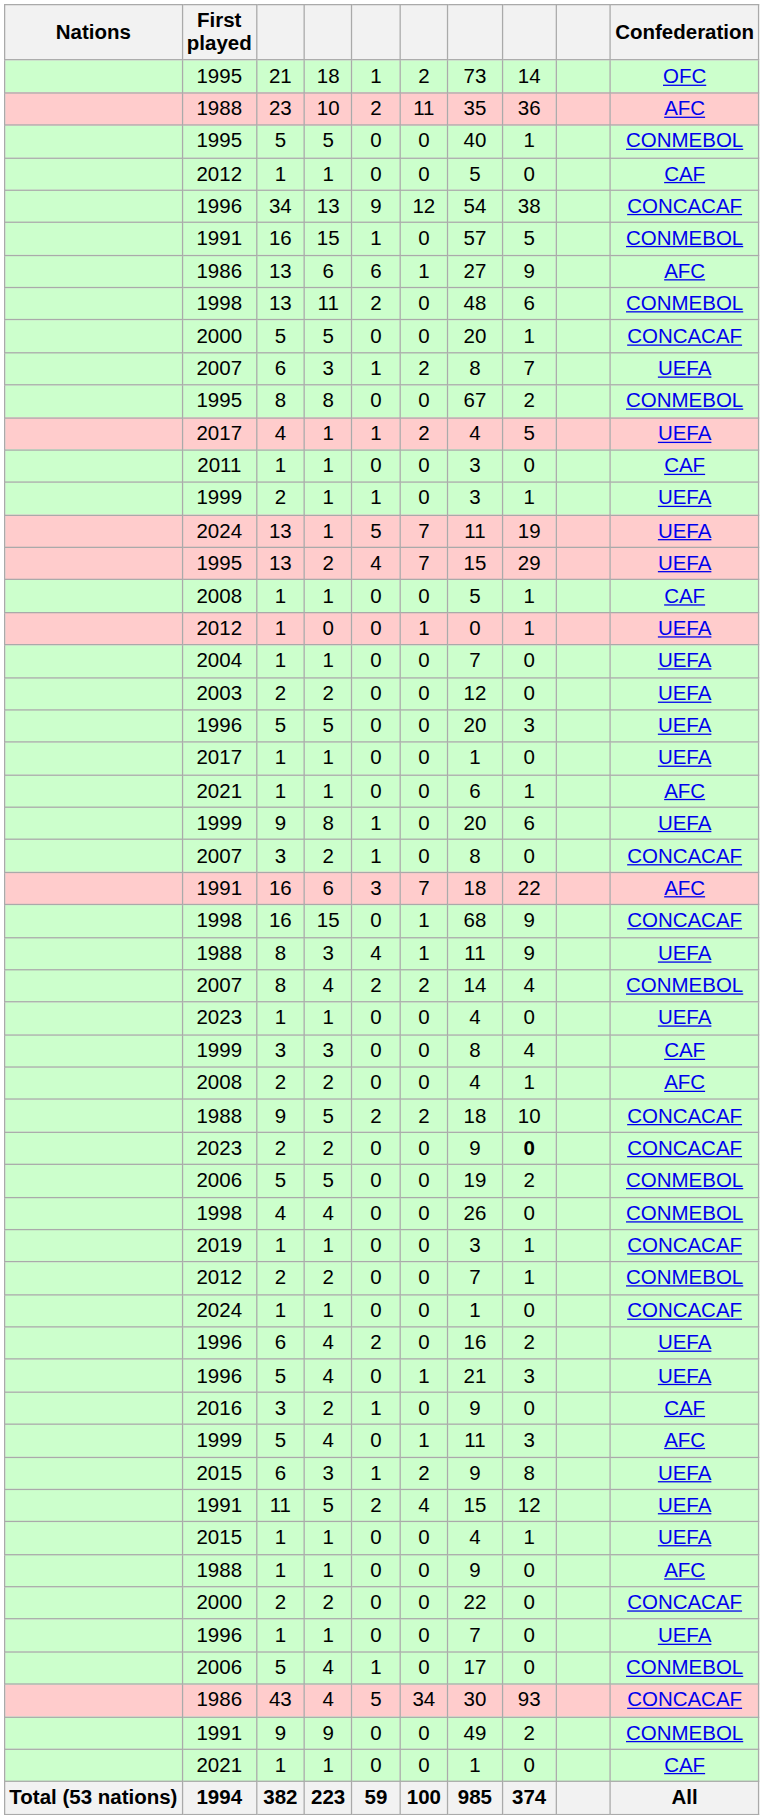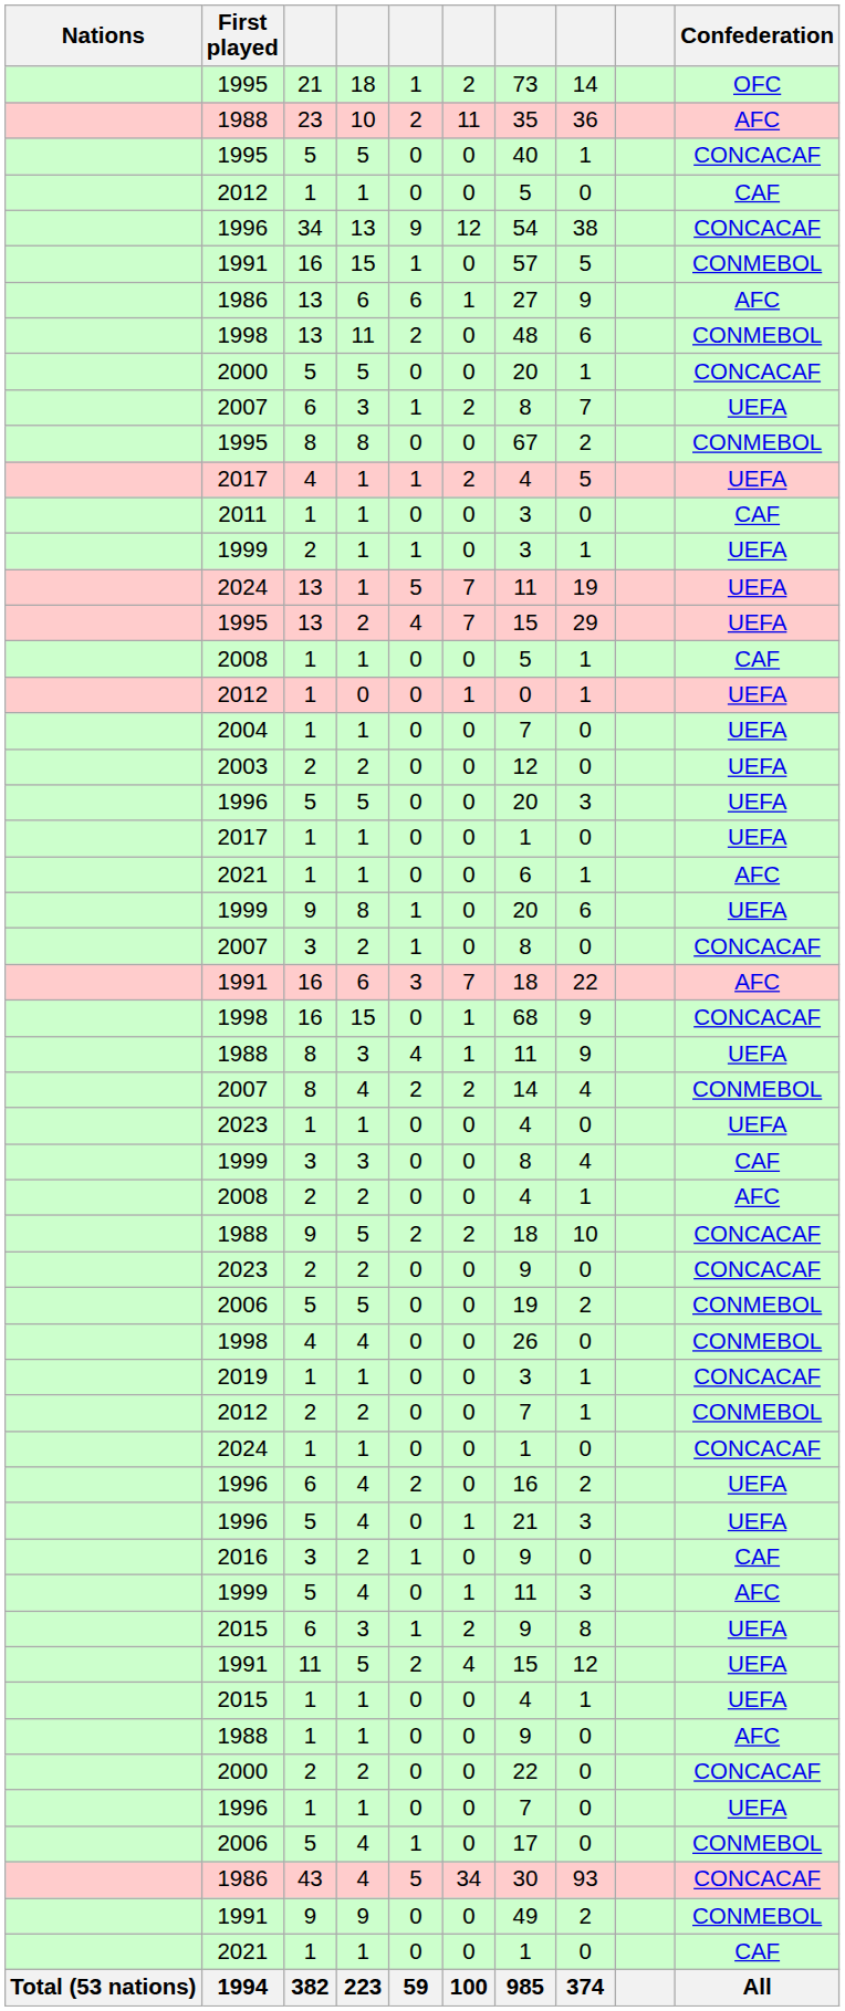1995 / 5 | Confederation: CONMEBOL -> CONCACAF
2023 / 2 | column 8: bold -> normal
